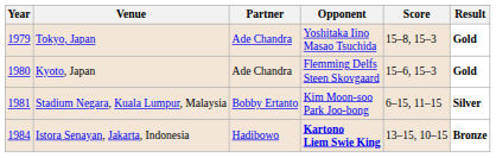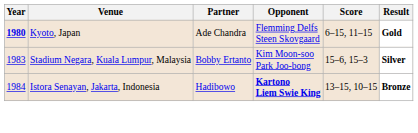- row: 1979 | Tokyo, Japan | Ade Chandra | Yoshitaka Iino Masao Tsuchida | 15–8, 15–3 | Gold
Kyoto, Japan | Year: normal -> bold
Kyoto, Japan | Score: 15–6, 15–3 -> 6–15, 11–15
Stadium Negara, Kuala Lumpur, Malaysia | Year: 1981 -> 1983
Stadium Negara, Kuala Lumpur, Malaysia | Score: 6–15, 11–15 -> 15–6, 15–3
